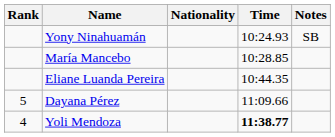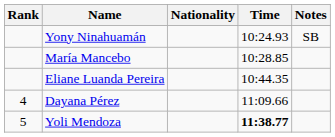Dayana Pérez | Rank: 5 -> 4
Yoli Mendoza | Rank: 4 -> 5
